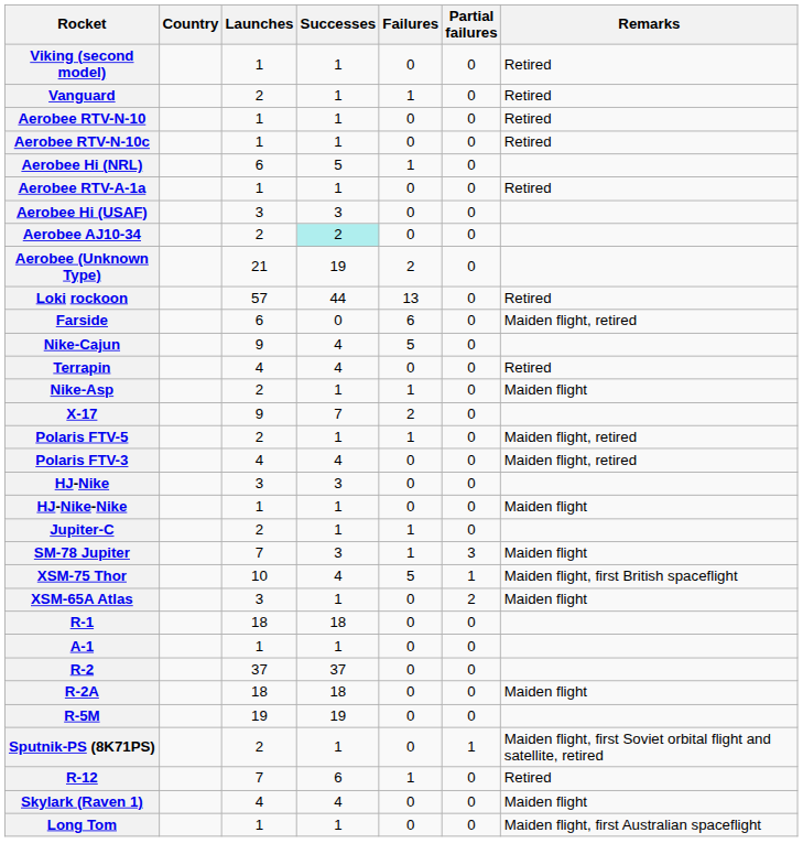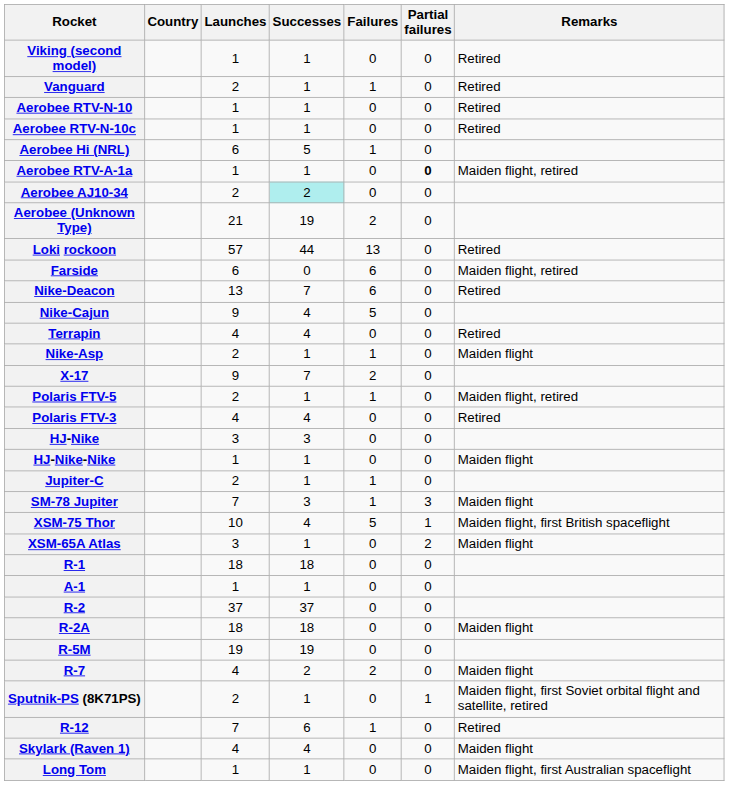Aerobee RTV-A-1a | Partial failures: normal -> bold
Aerobee RTV-A-1a | Remarks: Retired -> Maiden flight, retired
- row: Aerobee Hi (USAF) | 3 | 3 | 0 | 0
+ row: Nike-Deacon | 13 | 7 | 6 | 0 | Retired
Polaris FTV-3 | Remarks: Maiden flight, retired -> Retired
+ row: R-7 | 4 | 2 | 2 | 0 | Maiden flight
